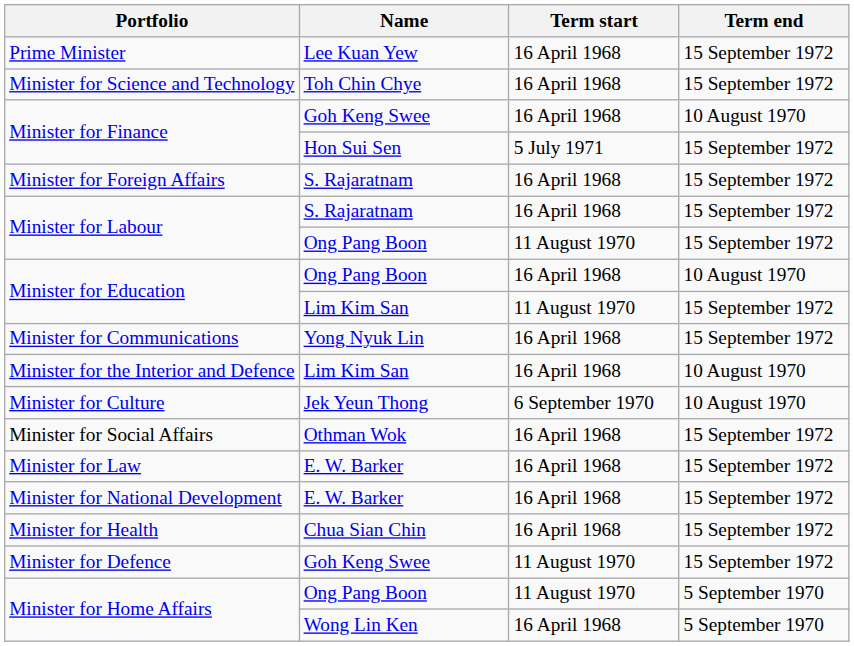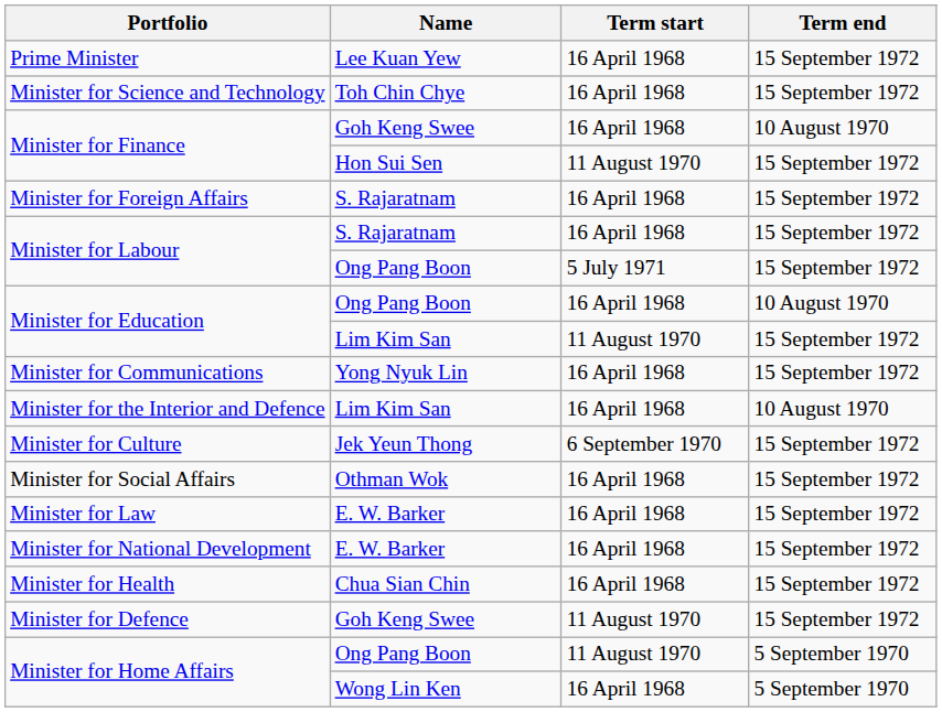Minister for Finance / Hon Sui Sen | Term start: 5 July 1971 -> 11 August 1970
Minister for Labour / Ong Pang Boon | Term start: 11 August 1970 -> 5 July 1971
Minister for Culture | Term end: 10 August 1970 -> 15 September 1972
